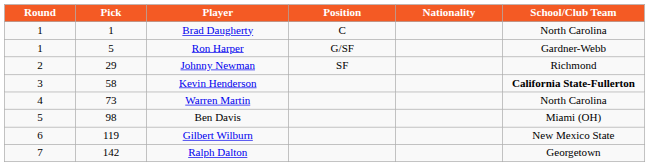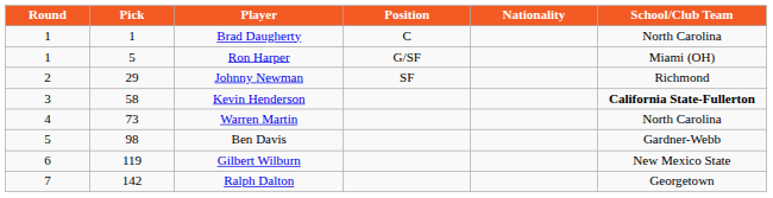Ron Harper | School/Club Team: Gardner-Webb -> Miami (OH)
Ben Davis | School/Club Team: Miami (OH) -> Gardner-Webb
